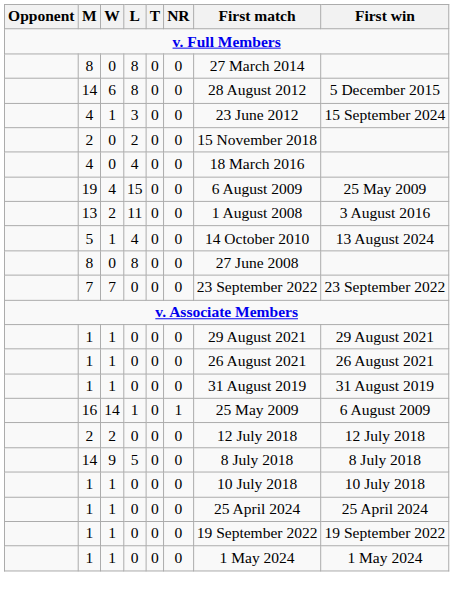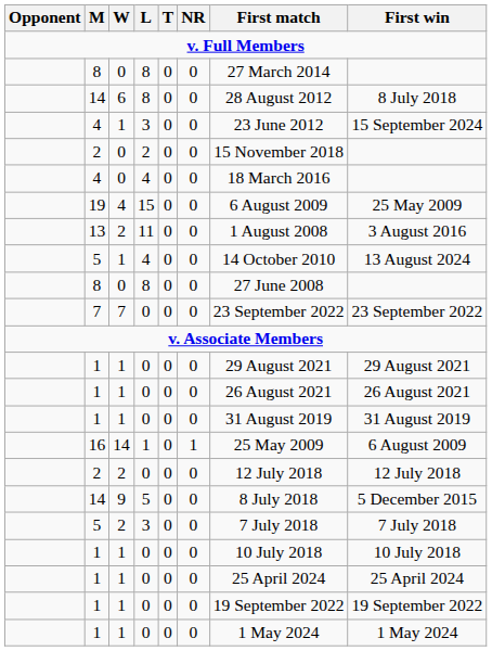14 / 8 | First win: 5 December 2015 -> 8 July 2018
14 / 5 | First win: 8 July 2018 -> 5 December 2015
+ row: 5 | 2 | 3 | 0 | 0 | 7 July 2018 | 7 July 2018
